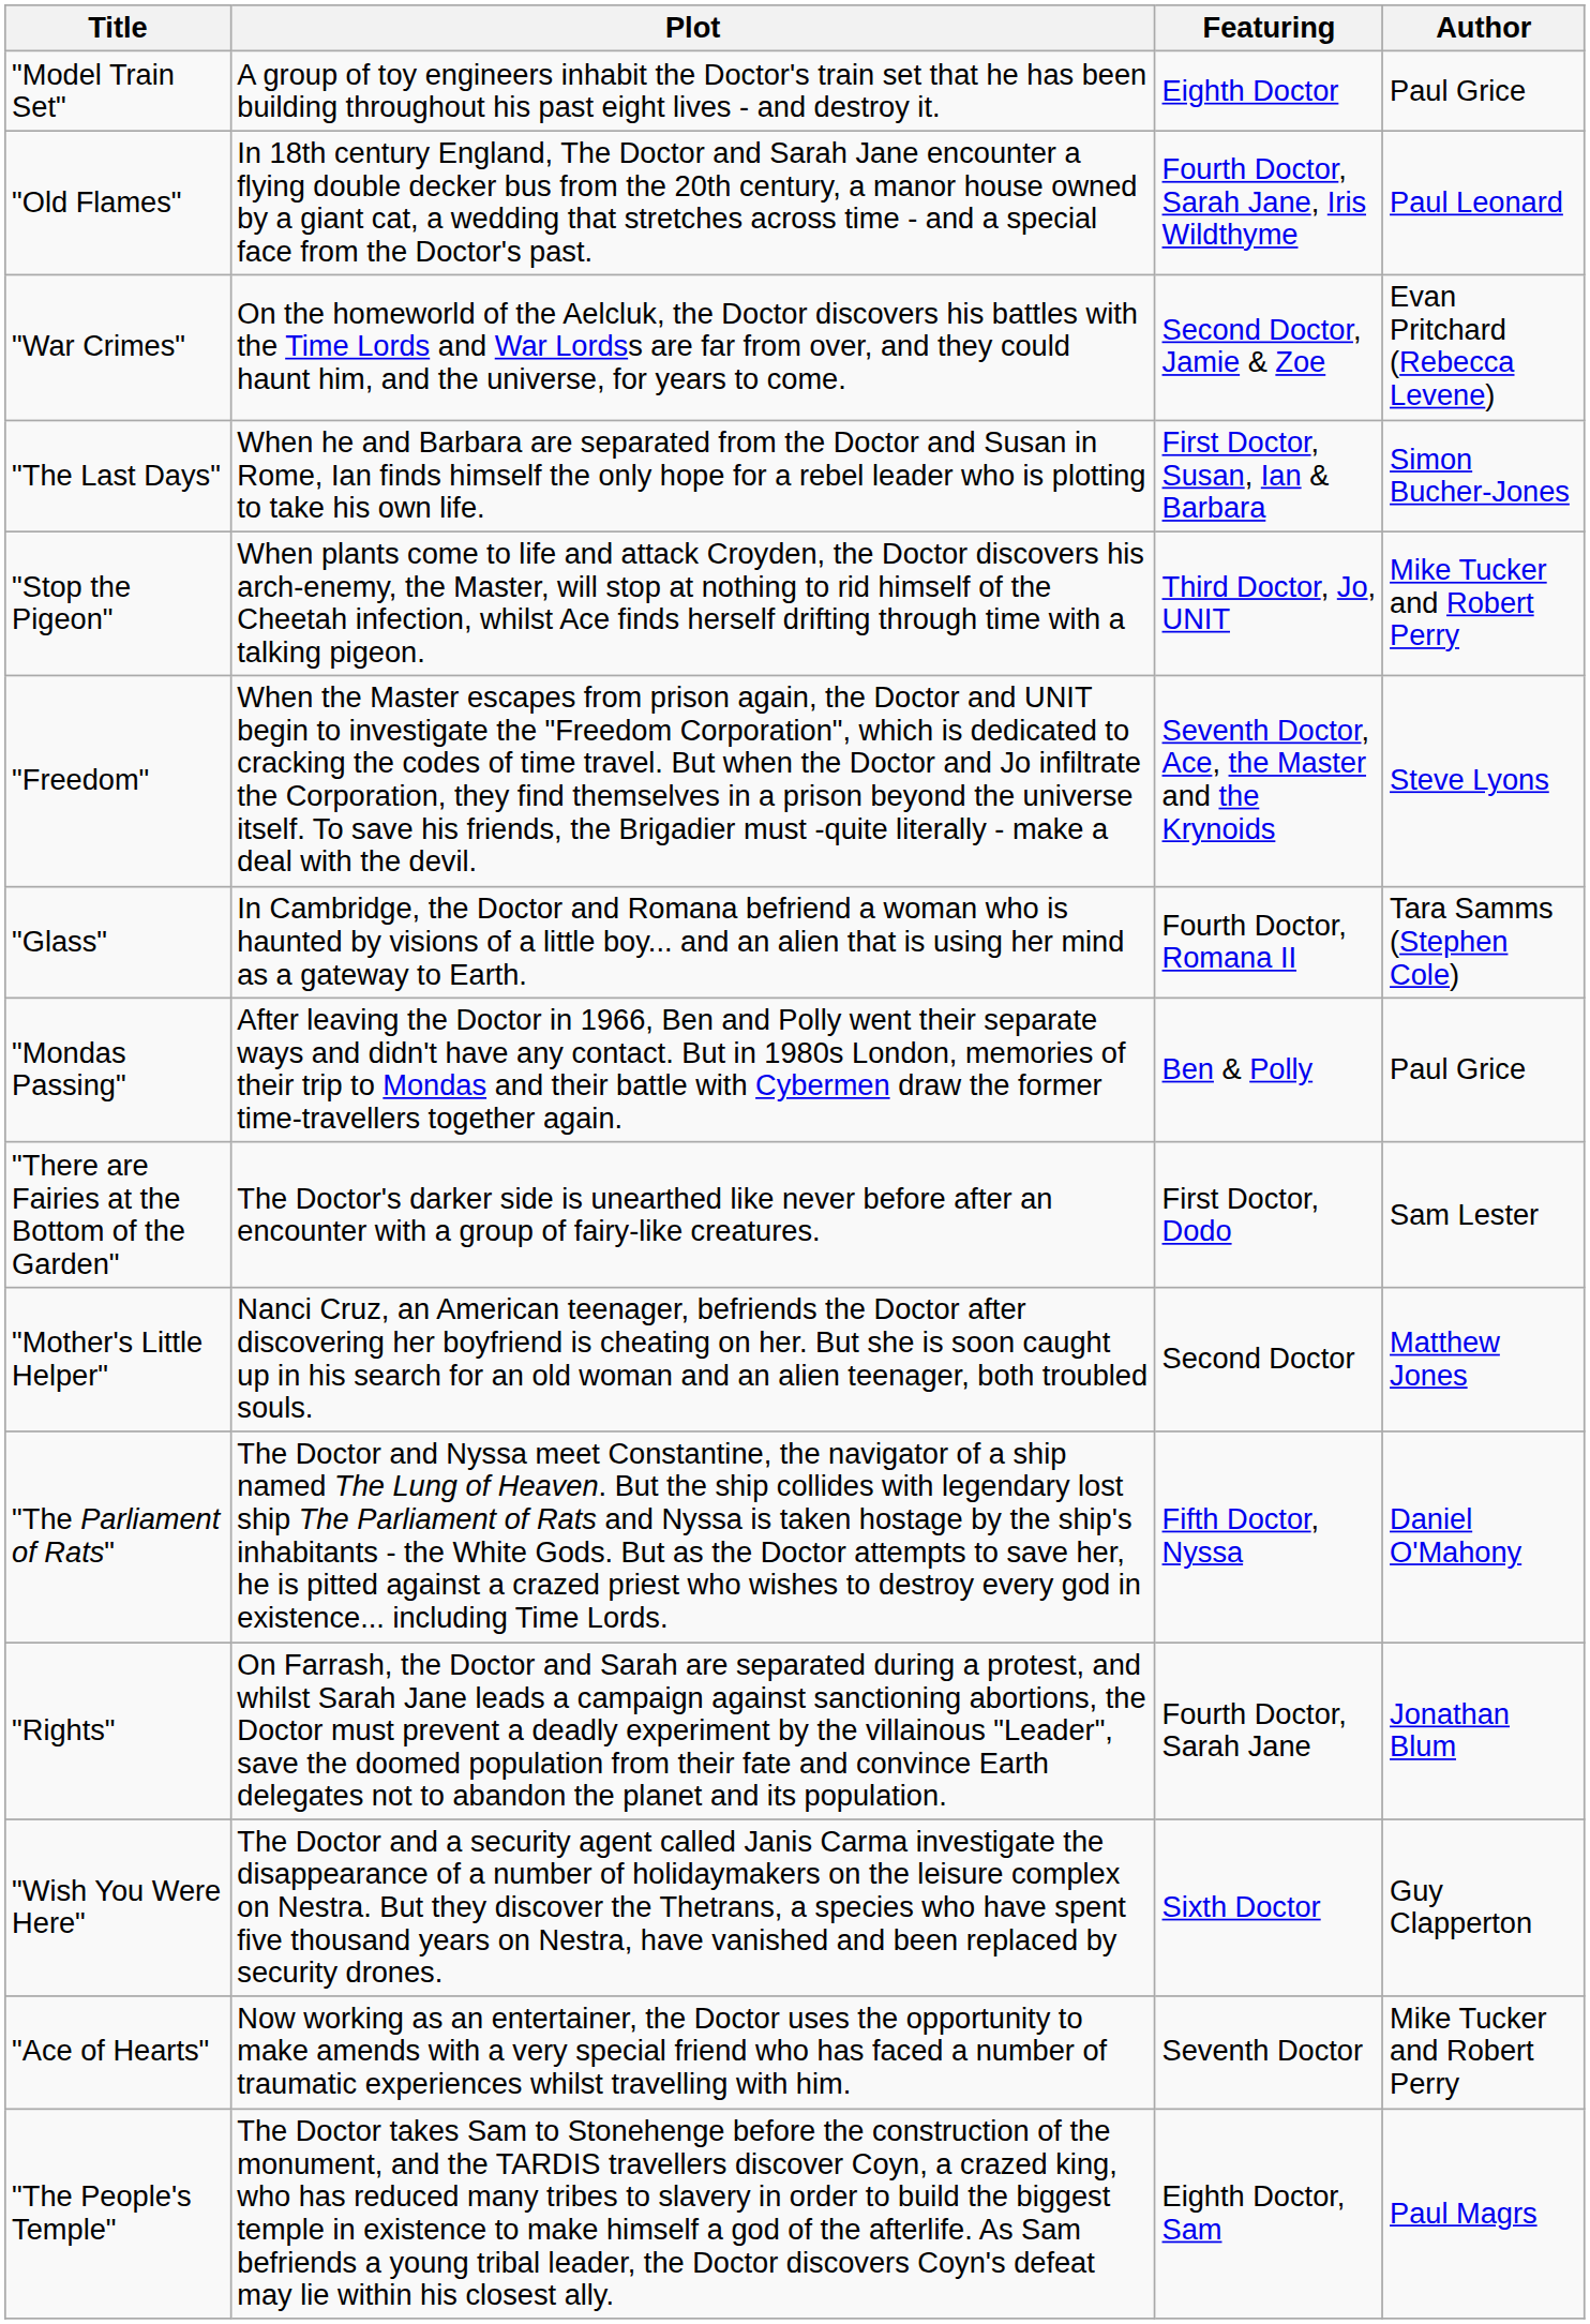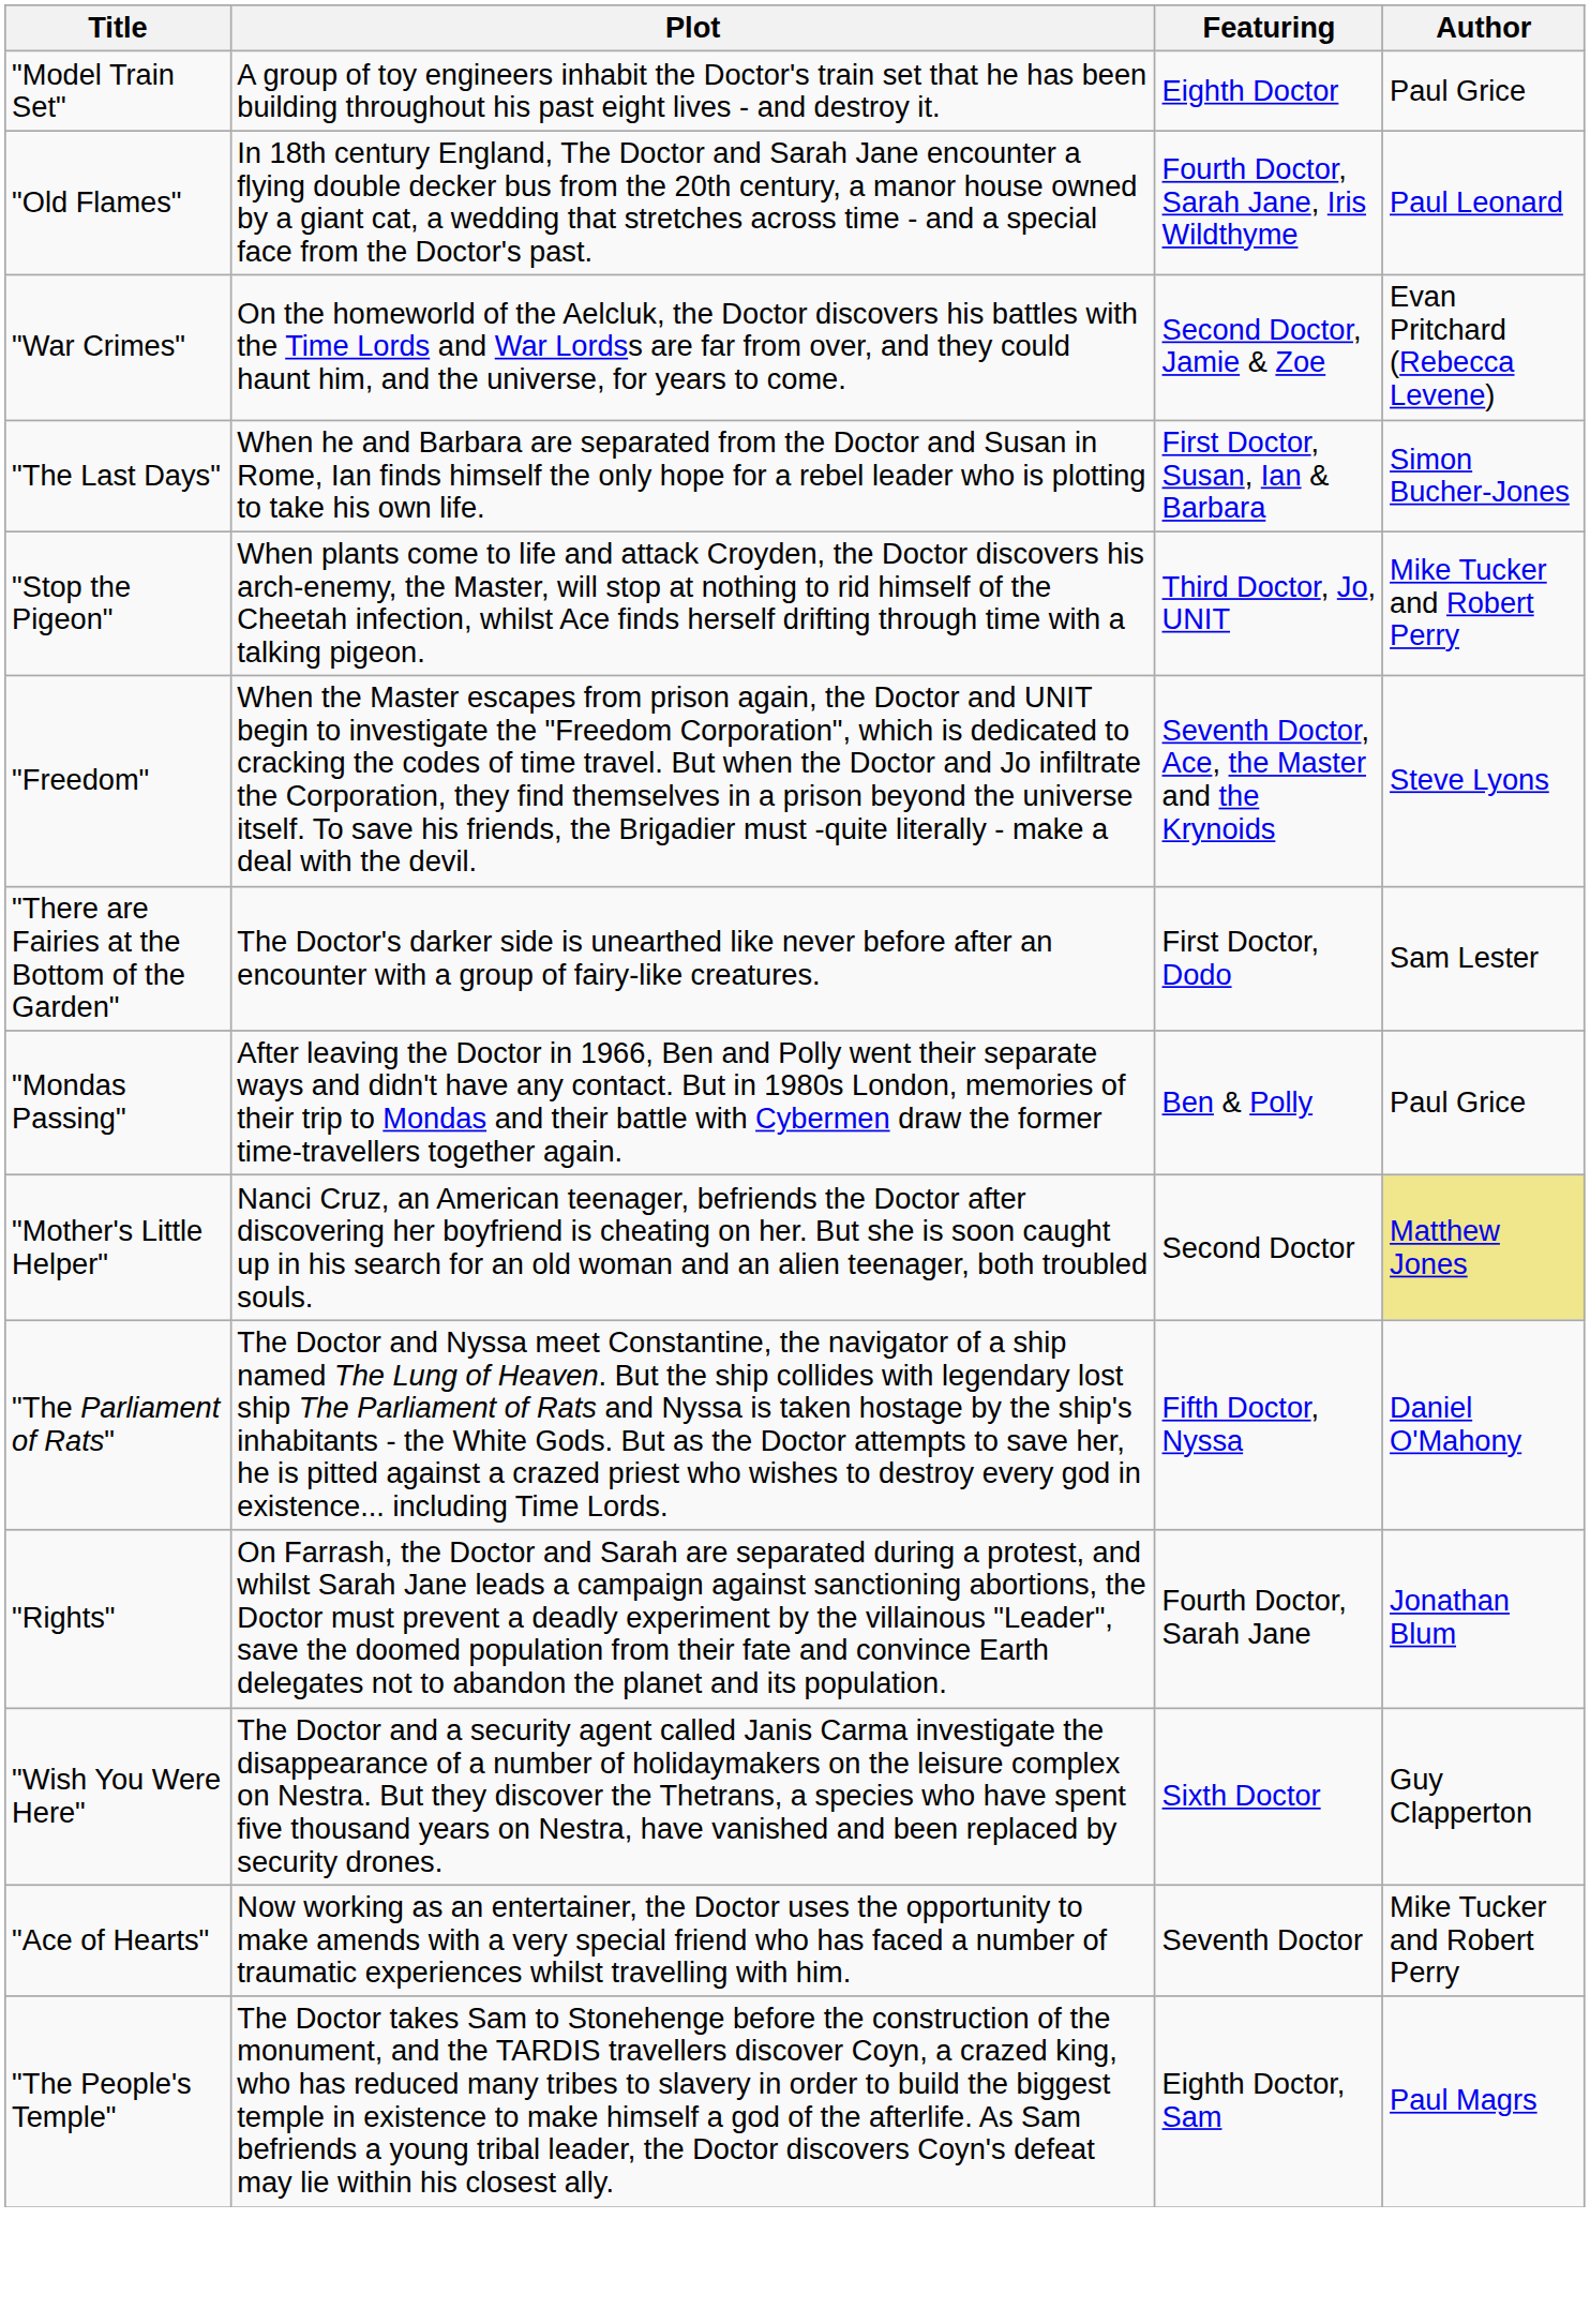- row: "Glass" | In Cambridge, the Doctor and Romana befriend a woman who is haunted by visions of a little boy... and an alien that is using her mind as a gateway to Earth. | Fourth Doctor, Romana II | Tara Samms (Stephen Cole)
rows swapped: "Mondas Passing" <-> "There are Fairies at the Bottom of the Garden"
"Mother's Little Helper" | Author: no background -> khaki background
